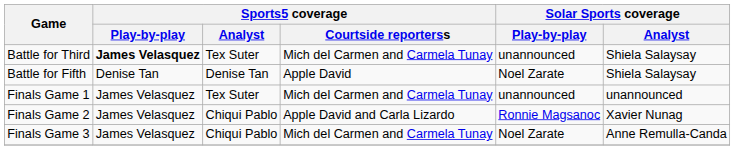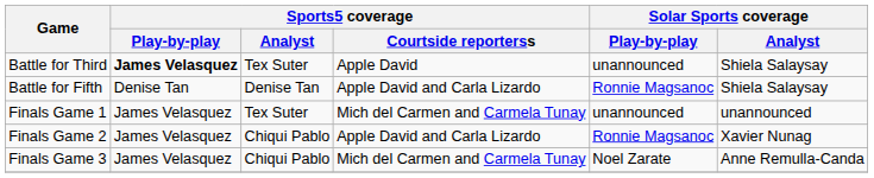Battle for Third | Sports5 coverage / Courtside reporterss: Mich del Carmen and Carmela Tunay -> Apple David
Battle for Fifth | Sports5 coverage / Courtside reporterss: Apple David -> Apple David and Carla Lizardo
Battle for Fifth | Solar Sports coverage / Play-by-play: Noel Zarate -> Ronnie Magsanoc
